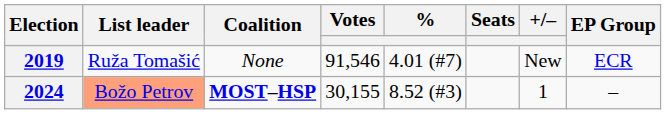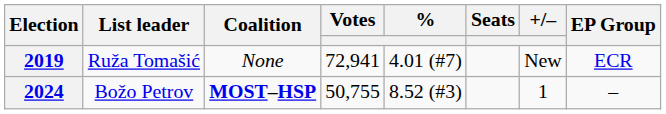2019 | Votes: 91,546 -> 72,941
2024 | List leader: lightsalmon background -> no background
2024 | Votes: 30,155 -> 50,755
